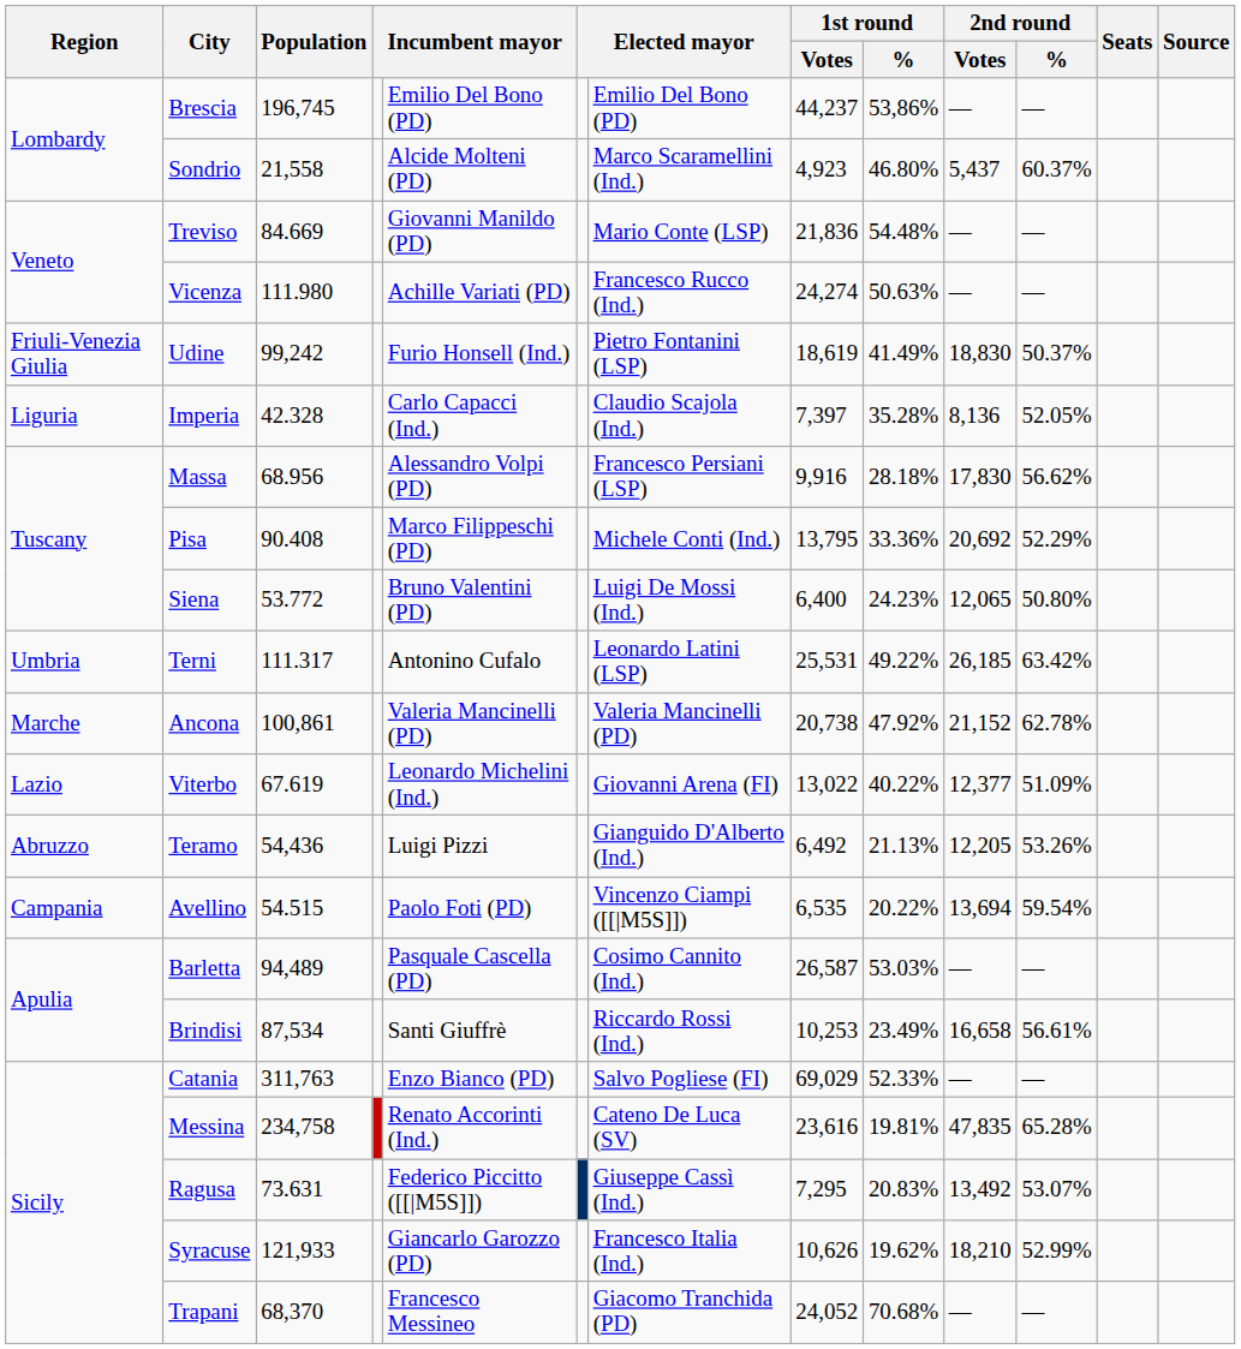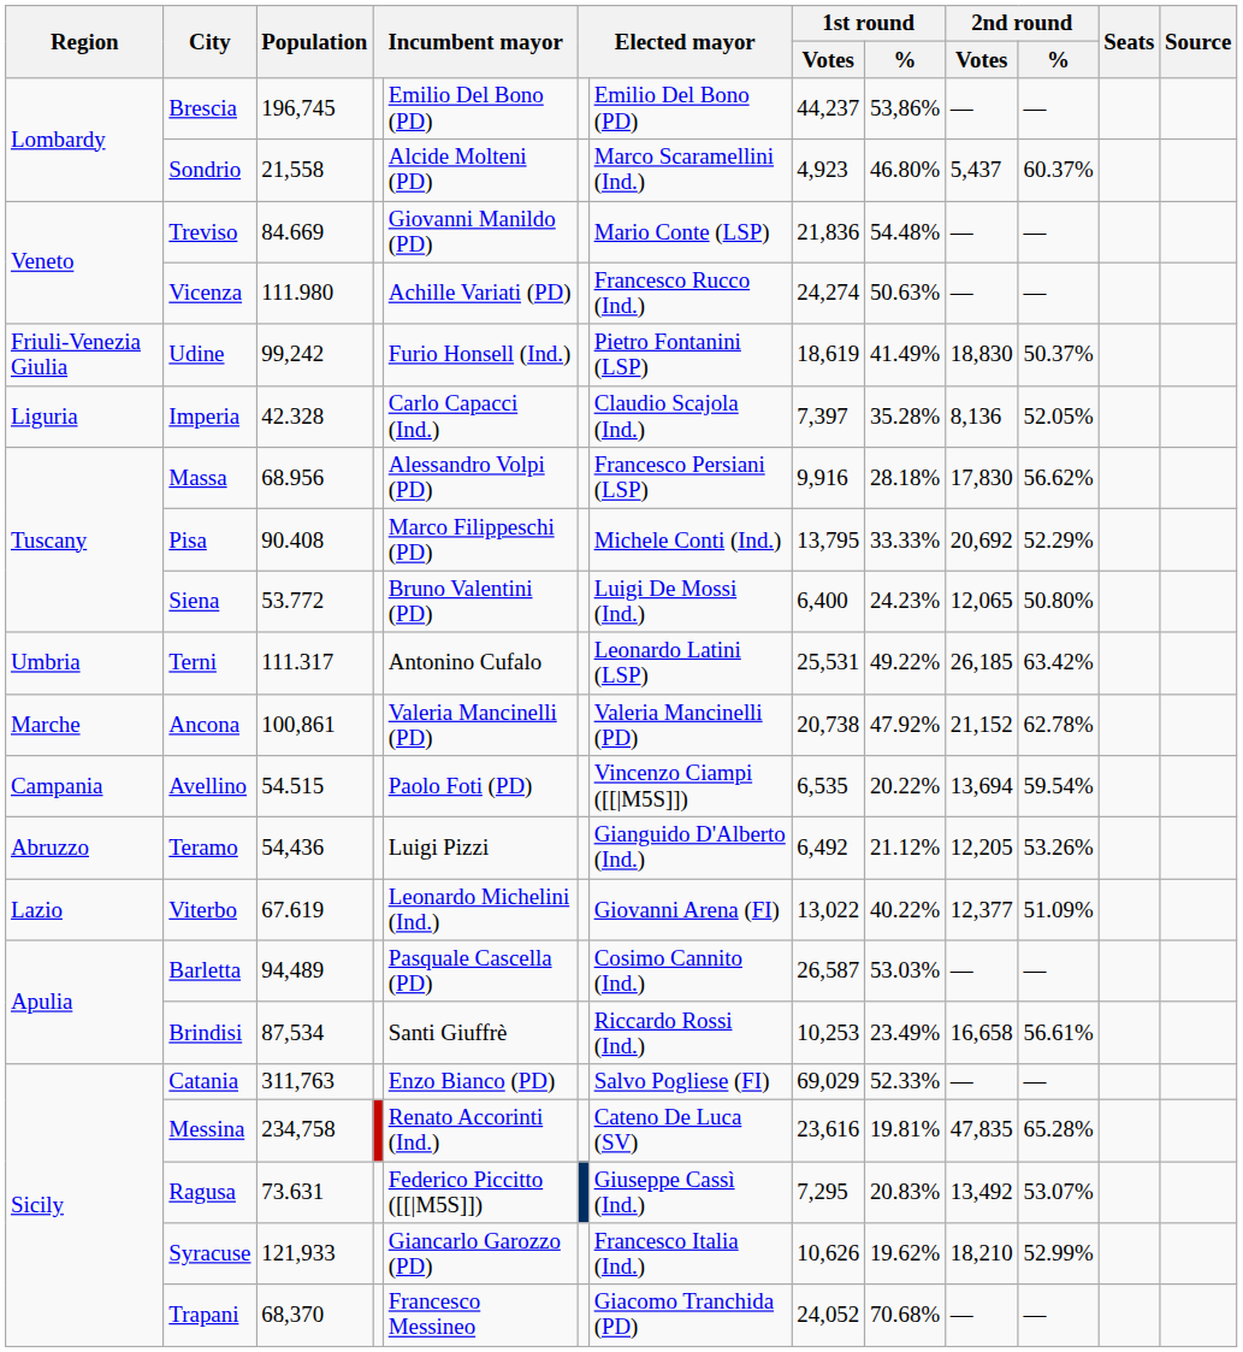Pisa | 1st round / %: 33.36% -> 33.33%
rows swapped: Viterbo <-> Avellino
Teramo | 1st round / %: 21.13% -> 21.12%
